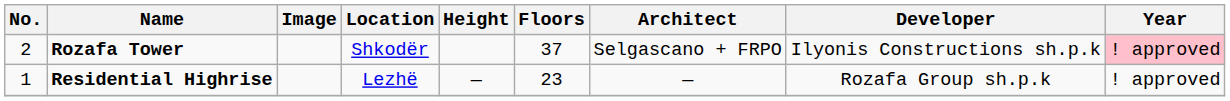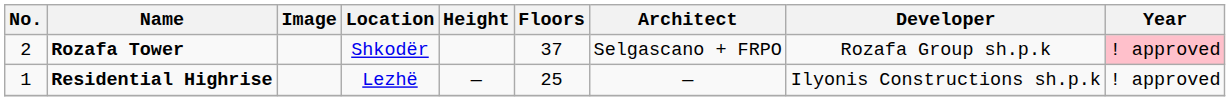Rozafa Tower | Developer: Ilyonis Constructions sh.p.k -> Rozafa Group sh.p.k
Residential Highrise | Floors: 23 -> 25
Residential Highrise | Developer: Rozafa Group sh.p.k -> Ilyonis Constructions sh.p.k
